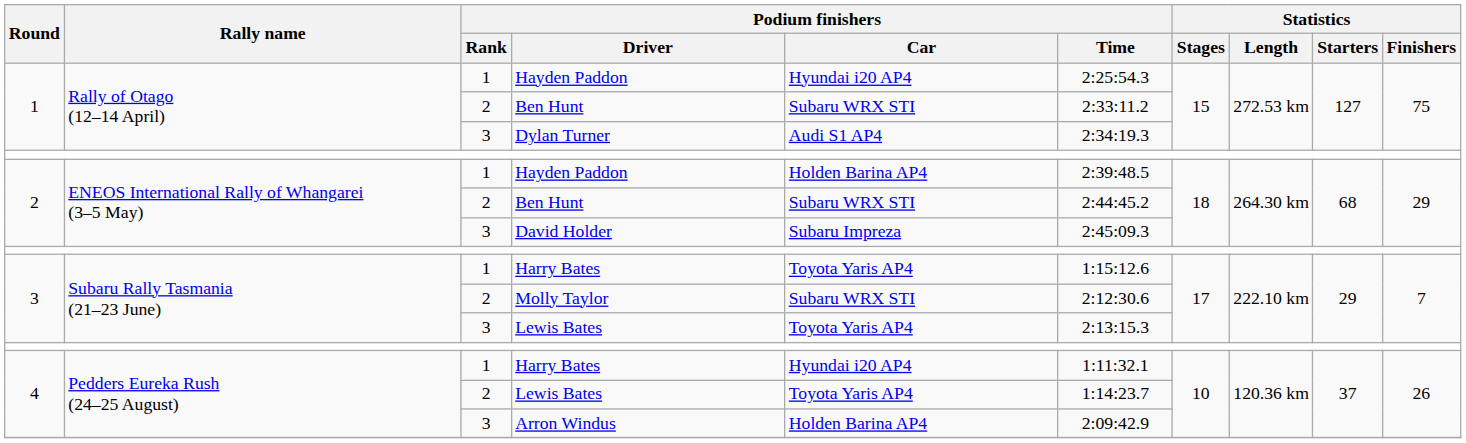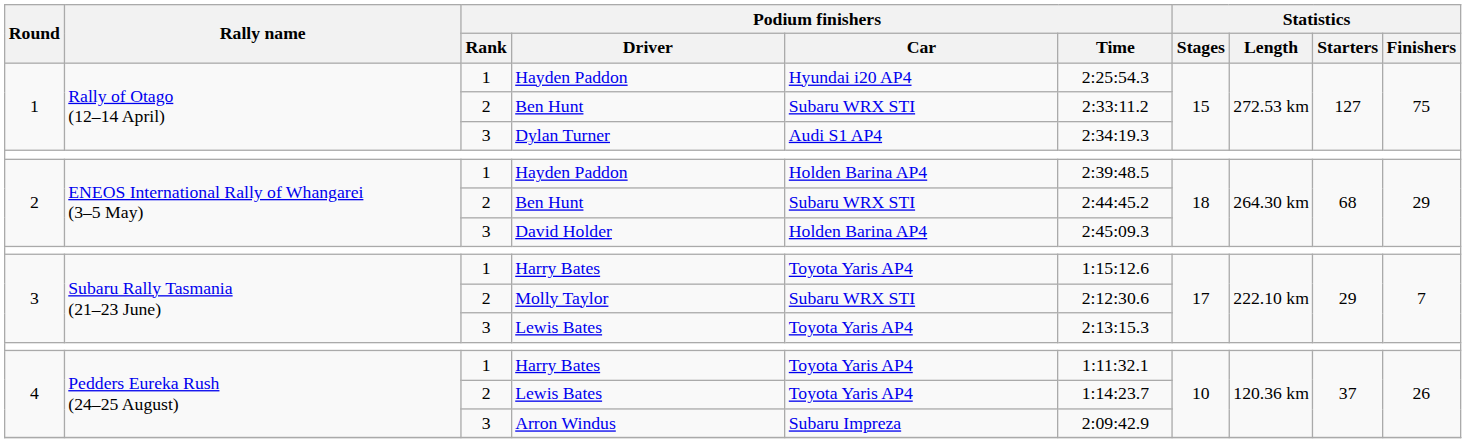David Holder | Podium finishers / Car: Subaru Impreza -> Holden Barina AP4
4 / Harry Bates | Podium finishers / Car: Hyundai i20 AP4 -> Toyota Yaris AP4
Arron Windus | Podium finishers / Car: Holden Barina AP4 -> Subaru Impreza
